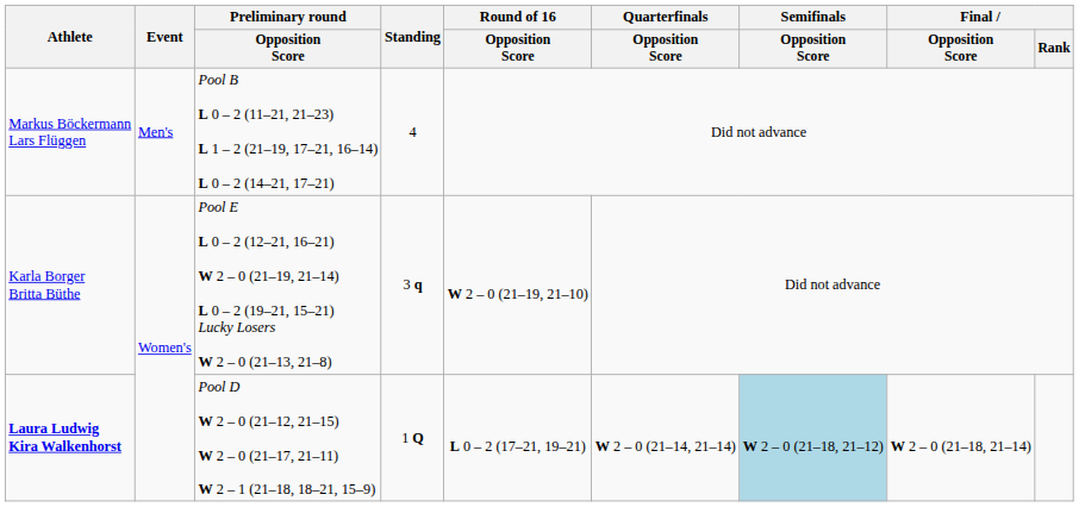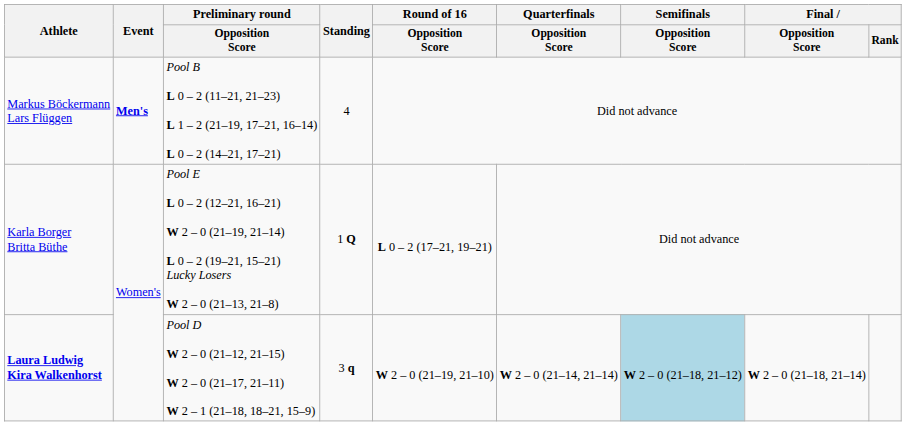Markus Böckermann Lars Flüggen | Event: normal -> bold
Karla Borger Britta Büthe | Standing: 3 q -> 1 Q
Karla Borger Britta Büthe | Round of 16 / Opposition Score: W 2 – 0 (21–19, 21–10) -> L 0 – 2 (17–21, 19–21)
Laura Ludwig Kira Walkenhorst | Standing: 1 Q -> 3 q
Laura Ludwig Kira Walkenhorst | Round of 16 / Opposition Score: L 0 – 2 (17–21, 19–21) -> W 2 – 0 (21–19, 21–10)
